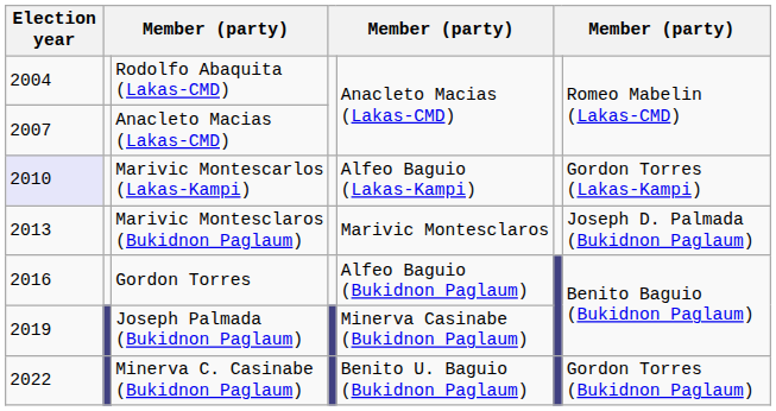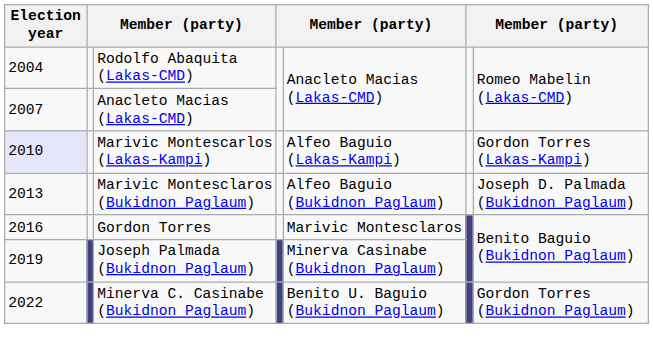Marivic Montesclaros (Bukidnon Paglaum) | column 5: Marivic Montesclaros -> Alfeo Baguio (Bukidnon Paglaum)
Gordon Torres | column 5: Alfeo Baguio (Bukidnon Paglaum) -> Marivic Montesclaros
